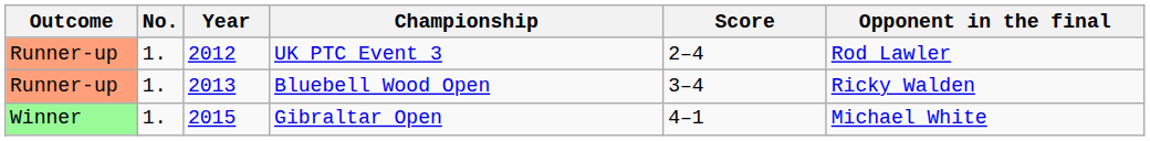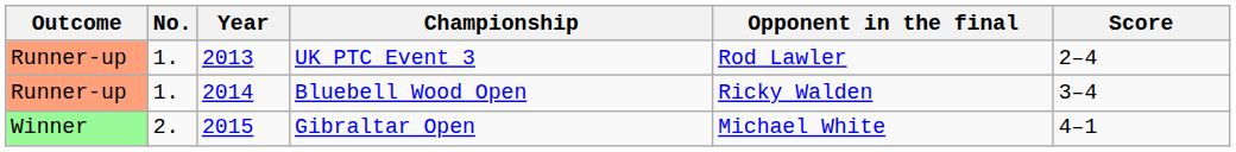columns swapped: Opponent in the final <-> Score
UK PTC Event 3 | Year: 2012 -> 2013
Bluebell Wood Open | Year: 2013 -> 2014
Gibraltar Open | No.: 1. -> 2.
